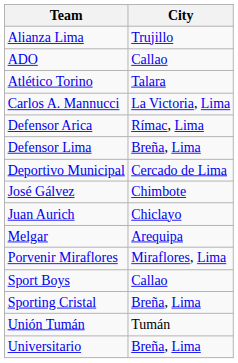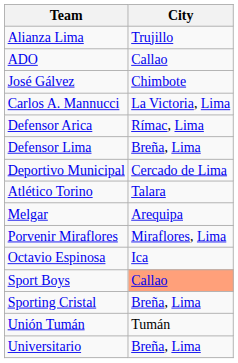rows swapped: Atlético Torino <-> José Gálvez
- row: Juan Aurich | Chiclayo
+ row: Octavio Espinosa | Ica
Sport Boys | City: no background -> lightsalmon background
